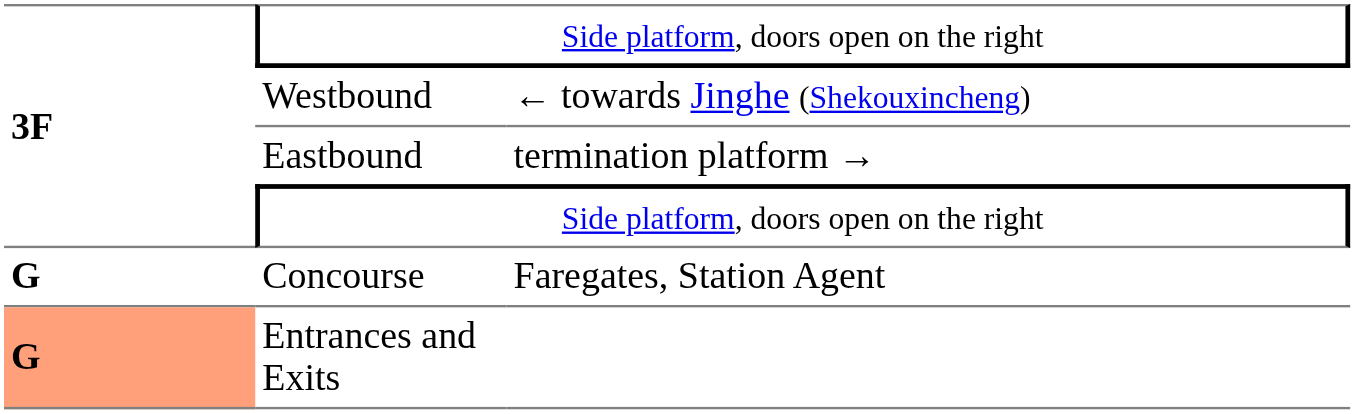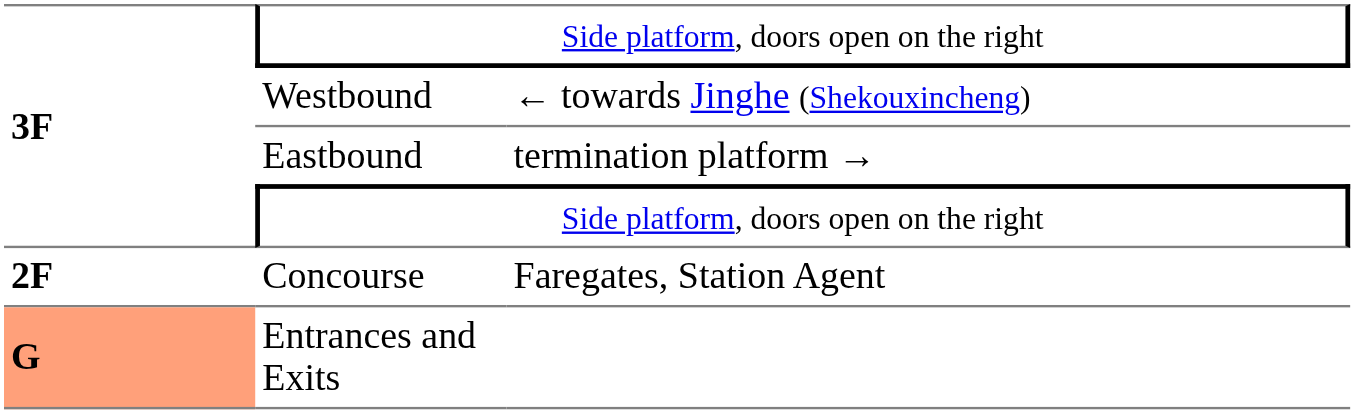Concourse | column 1: G -> 2F
